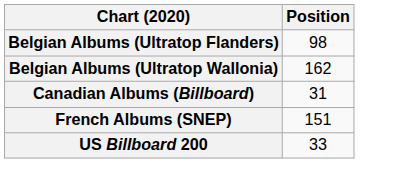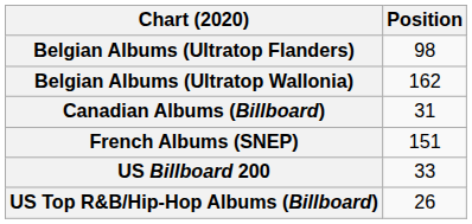+ row: US Top R&B/Hip-Hop Albums (Billboard) | 26
